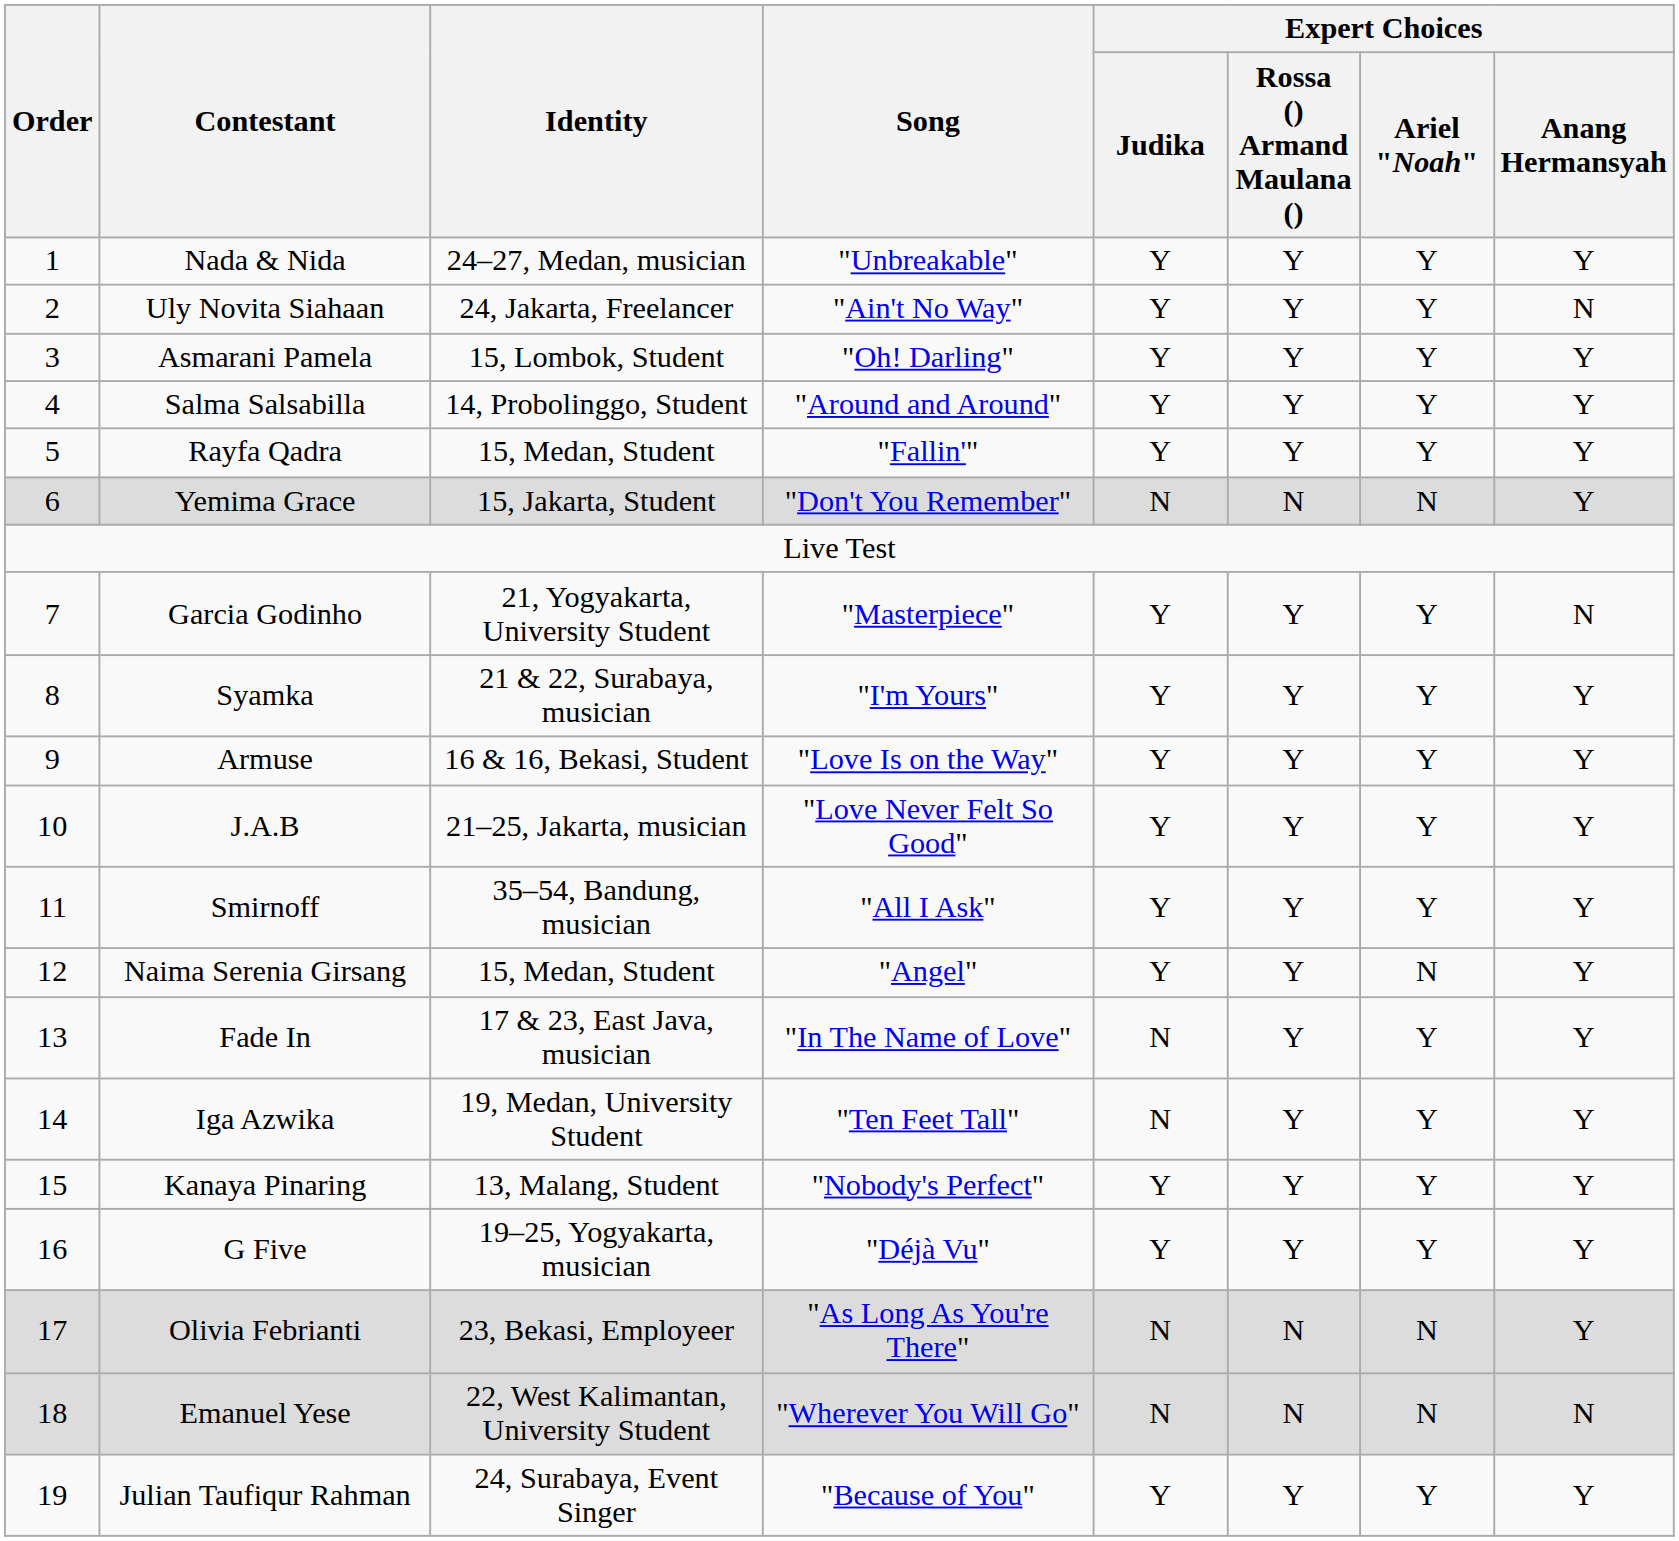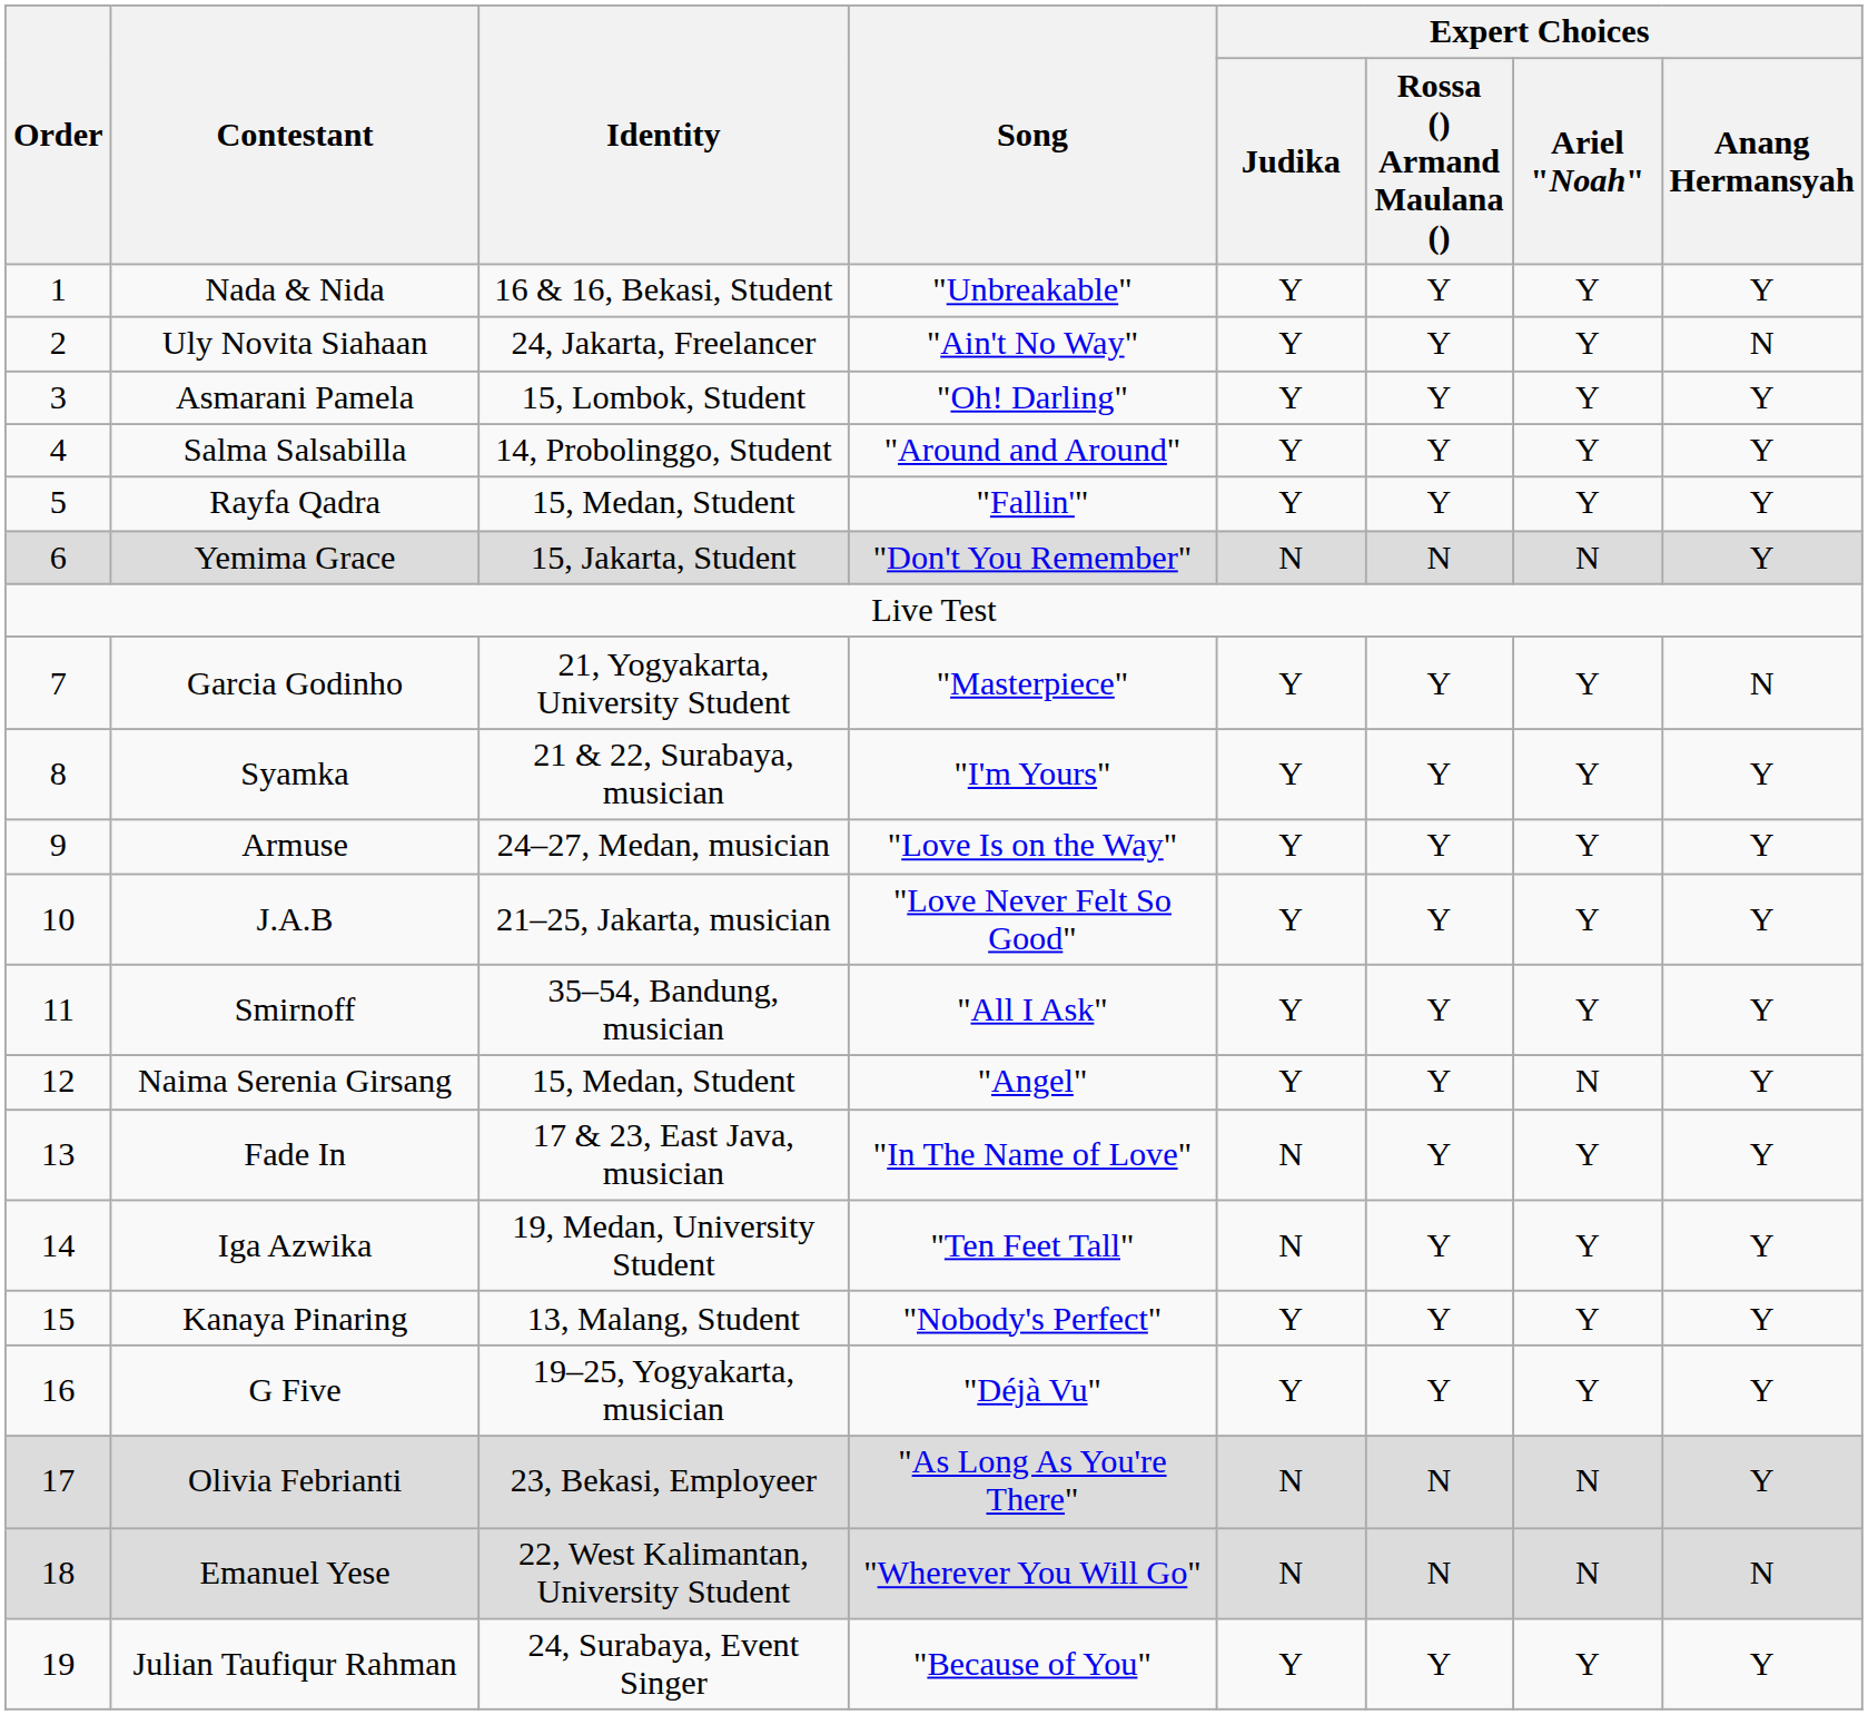Nada & Nida | Identity: 24–27, Medan, musician -> 16 & 16, Bekasi, Student
Armuse | Identity: 16 & 16, Bekasi, Student -> 24–27, Medan, musician
